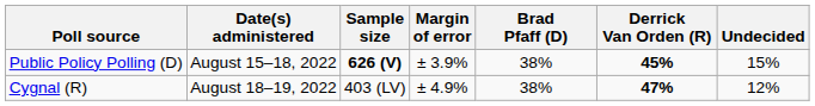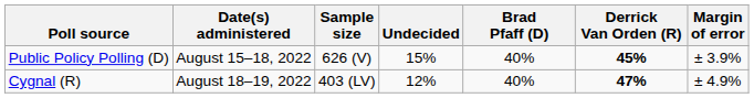columns swapped: Margin of error <-> Undecided
Public Policy Polling (D) | Sample size: bold -> normal
Public Policy Polling (D) | Brad Pfaff (D): 38% -> 40%
Cygnal (R) | Brad Pfaff (D): 38% -> 40%
